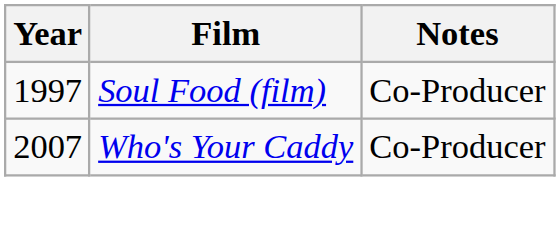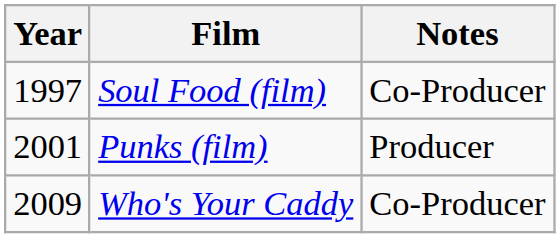+ row: 2001 | Punks (film) | Producer
Who's Your Caddy | Year: 2007 -> 2009
